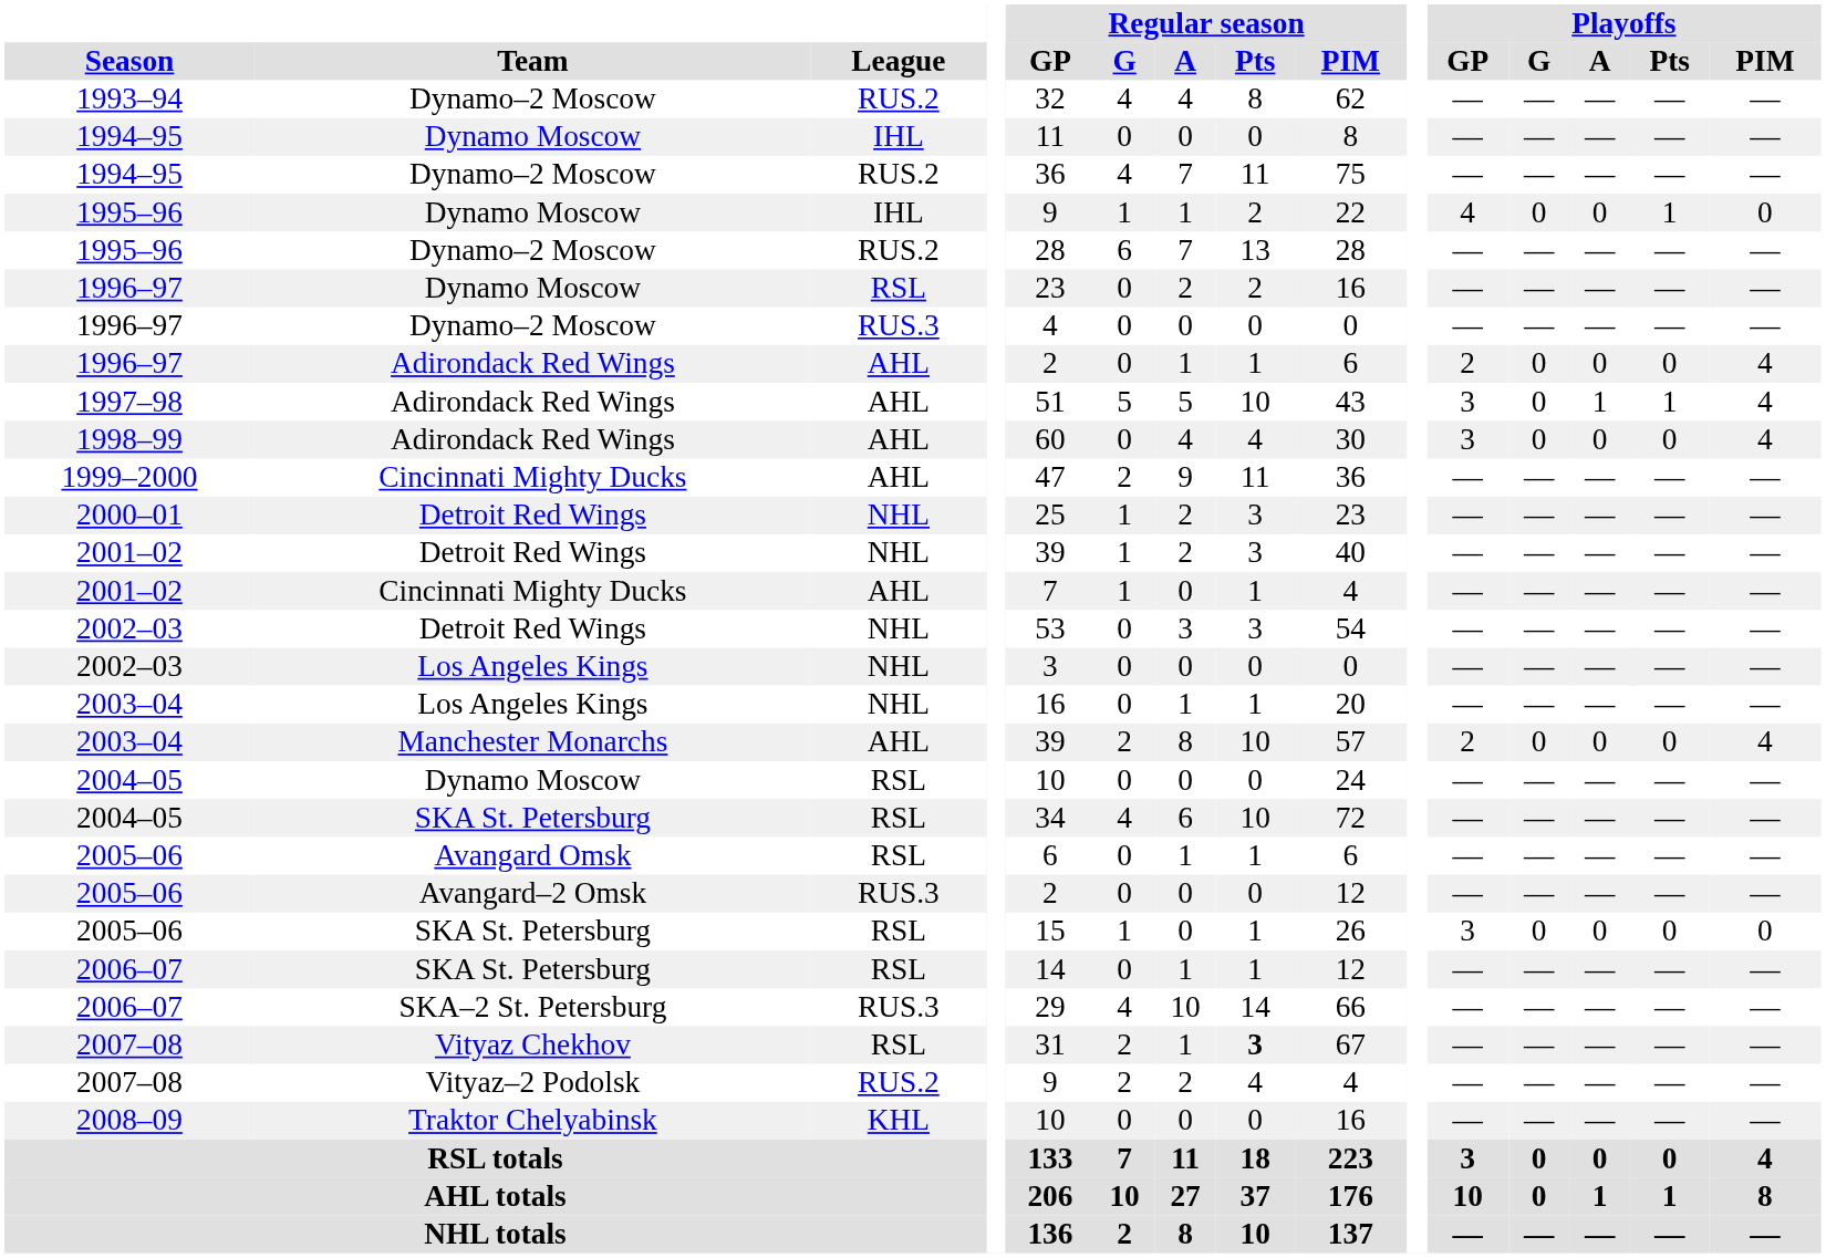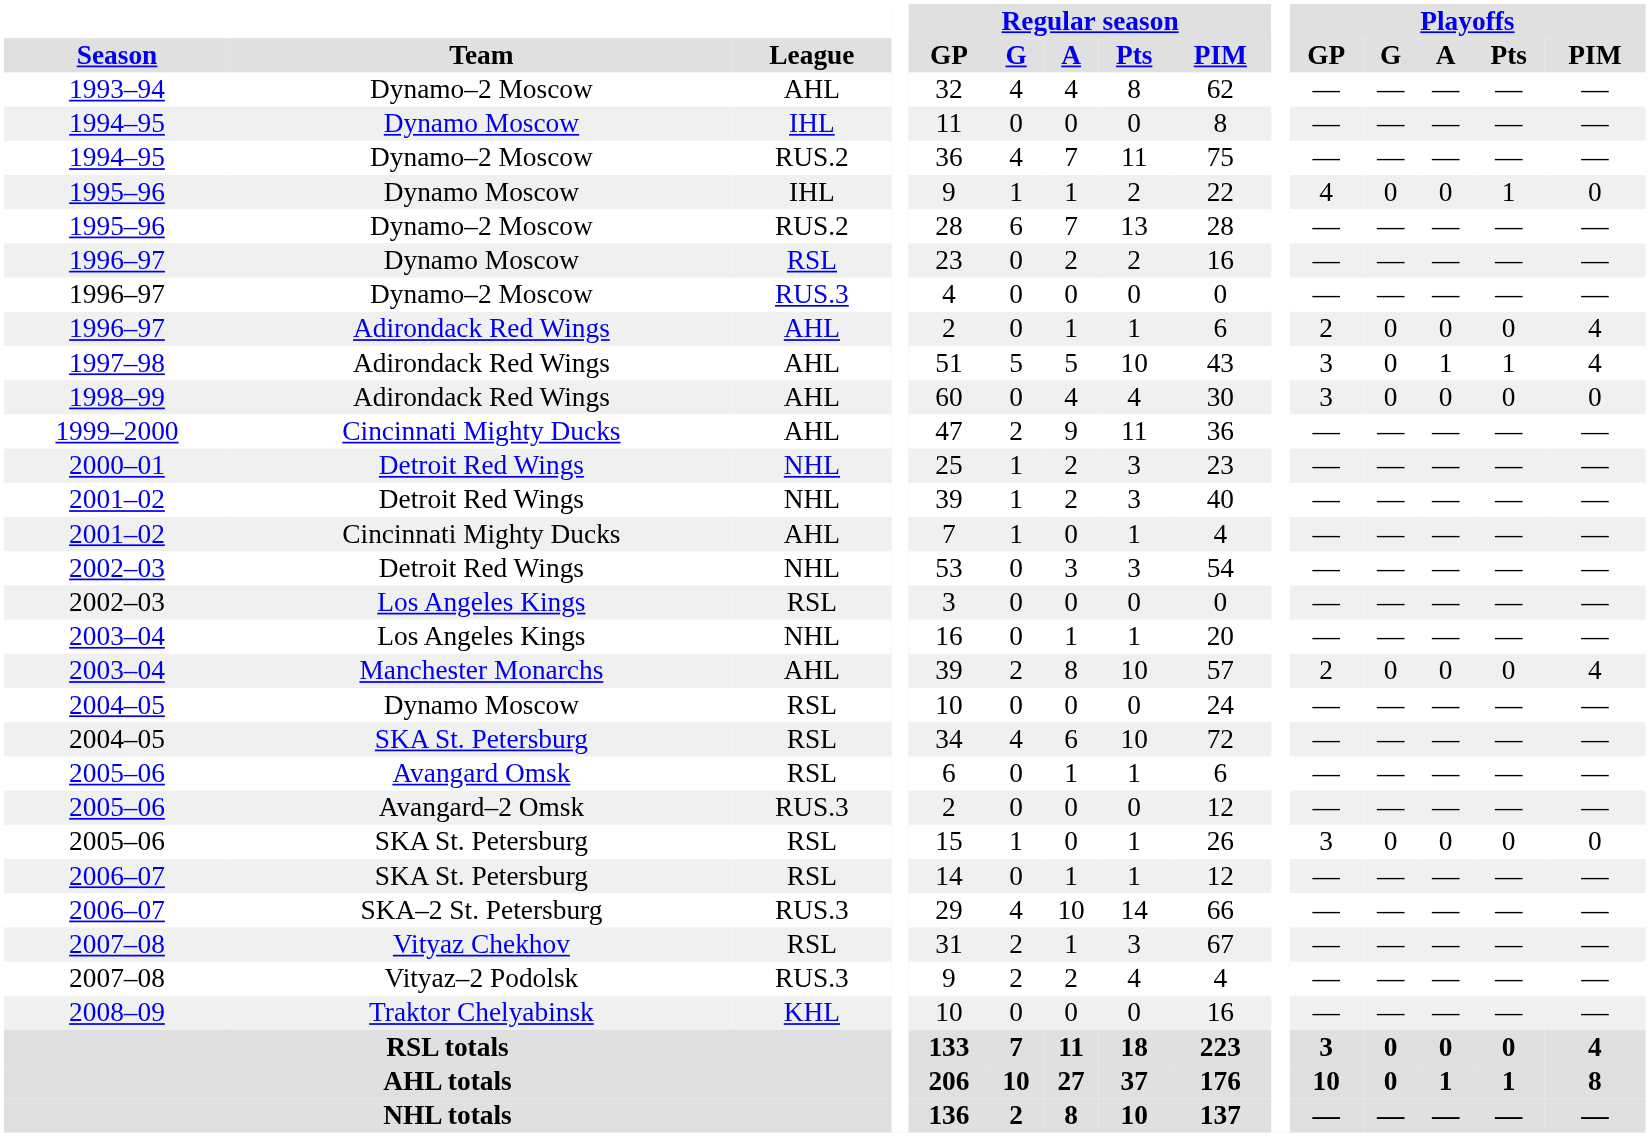1993–94 | League: RUS.2 -> AHL
1998–99 | Playoffs / PIM: 4 -> 0
2002–03 / Los Angeles Kings | League: NHL -> RSL
2007–08 / Vityaz Chekhov | Regular season / Pts: bold -> normal
2007–08 / Vityaz–2 Podolsk | League: RUS.2 -> RUS.3
